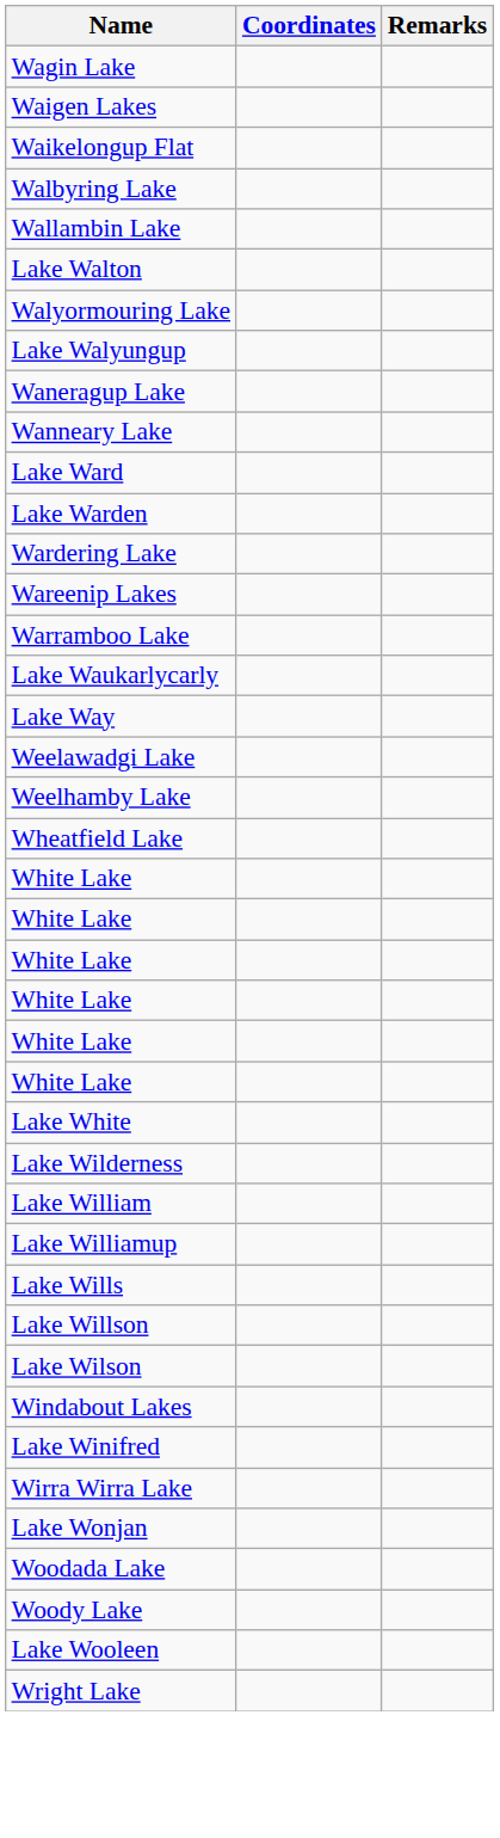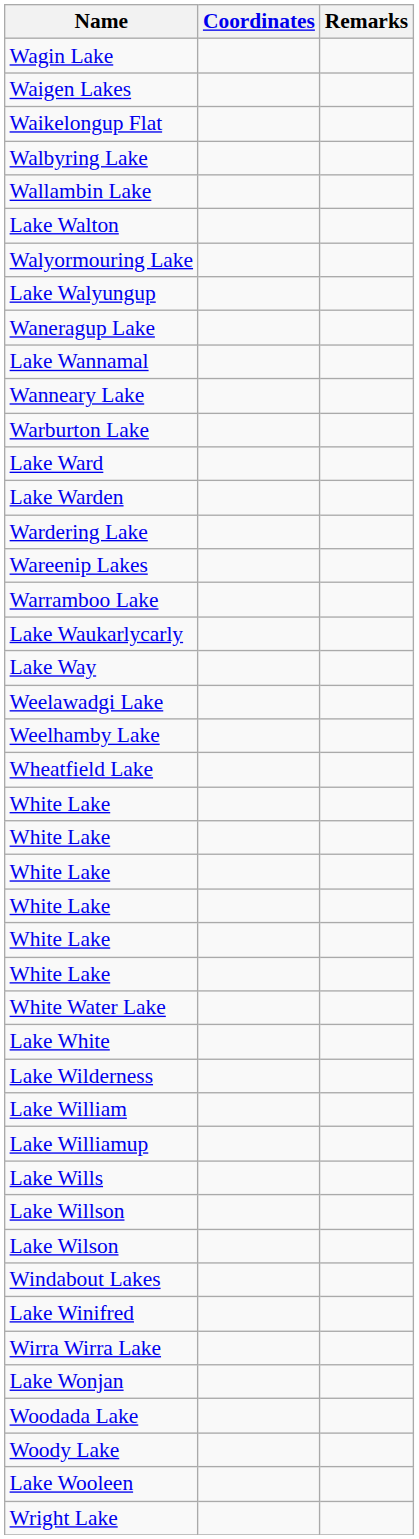+ row: Lake Wannamal
+ row: Warburton Lake
+ row: White Water Lake
